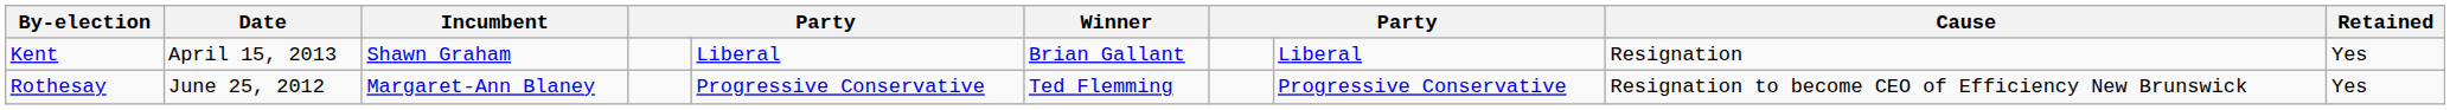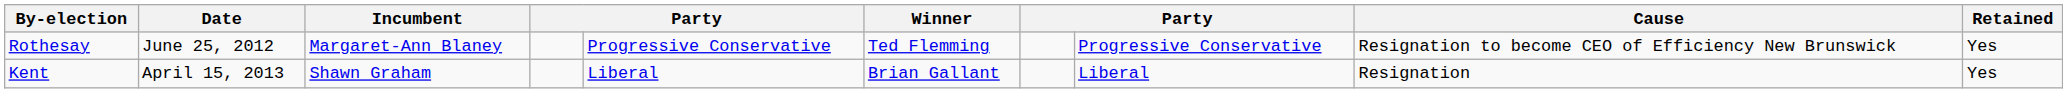rows swapped: Kent <-> Rothesay
